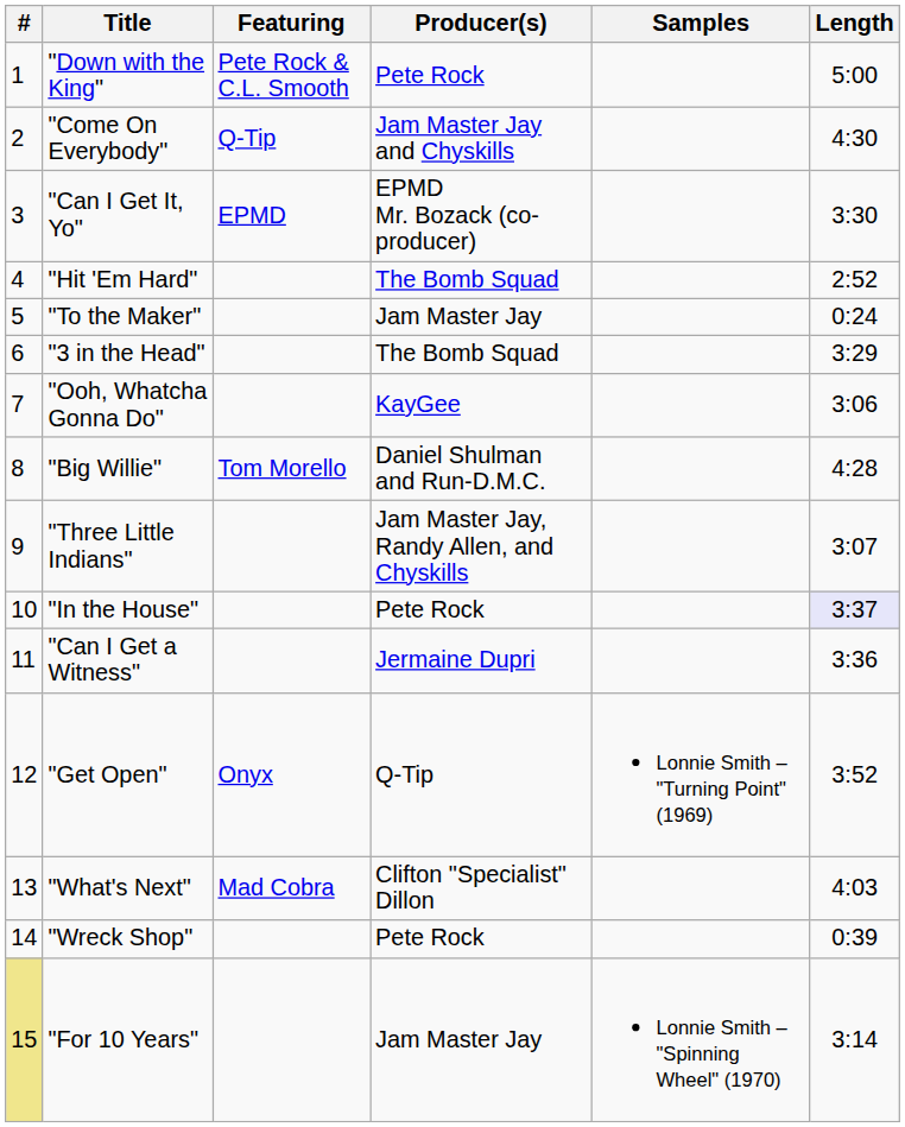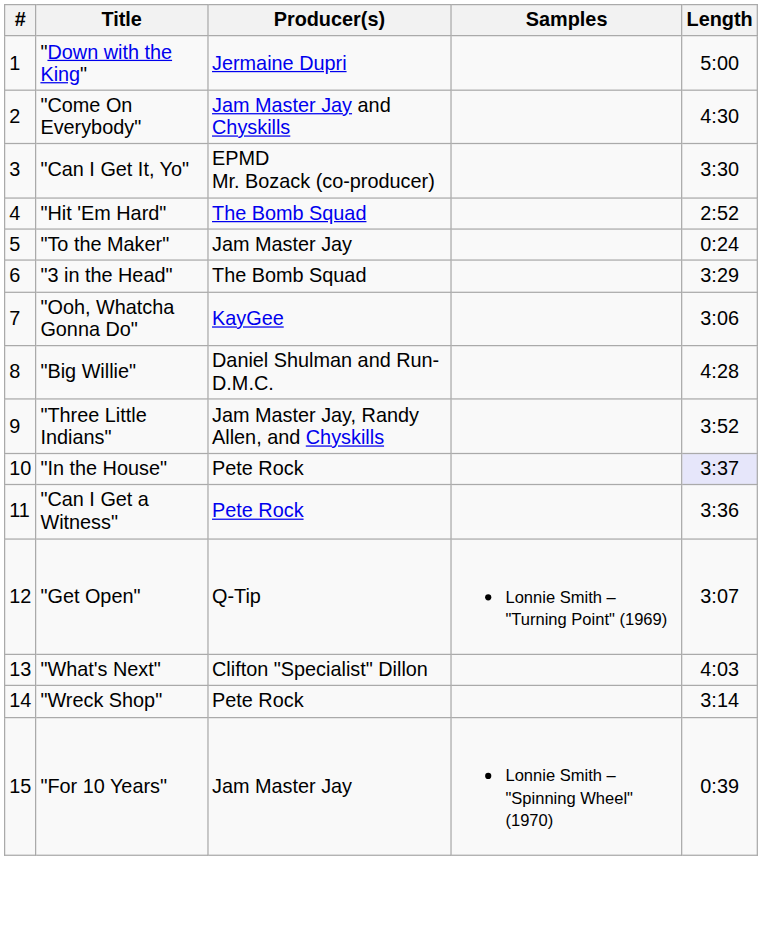- column: Featuring | Pete Rock & C.L. Smooth | Q-Tip | EPMD | Tom Morello | Onyx | Mad Cobra
"Down with the King" | Producer(s): Pete Rock -> Jermaine Dupri
"Three Little Indians" | Length: 3:07 -> 3:52
"Can I Get a Witness" | Producer(s): Jermaine Dupri -> Pete Rock
"Get Open" | Length: 3:52 -> 3:07
"Wreck Shop" | Length: 0:39 -> 3:14
"For 10 Years" | #: khaki background -> no background
"For 10 Years" | Length: 3:14 -> 0:39
